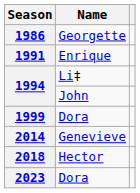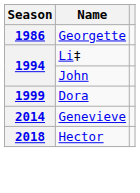- row: 1991 | Enrique
- row: 2023 | Dora
